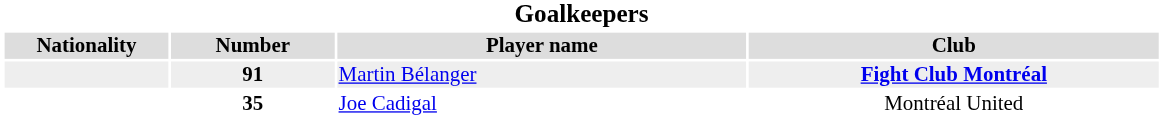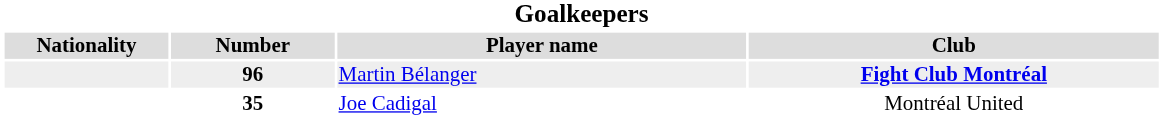Martin Bélanger | Number: 91 -> 96
